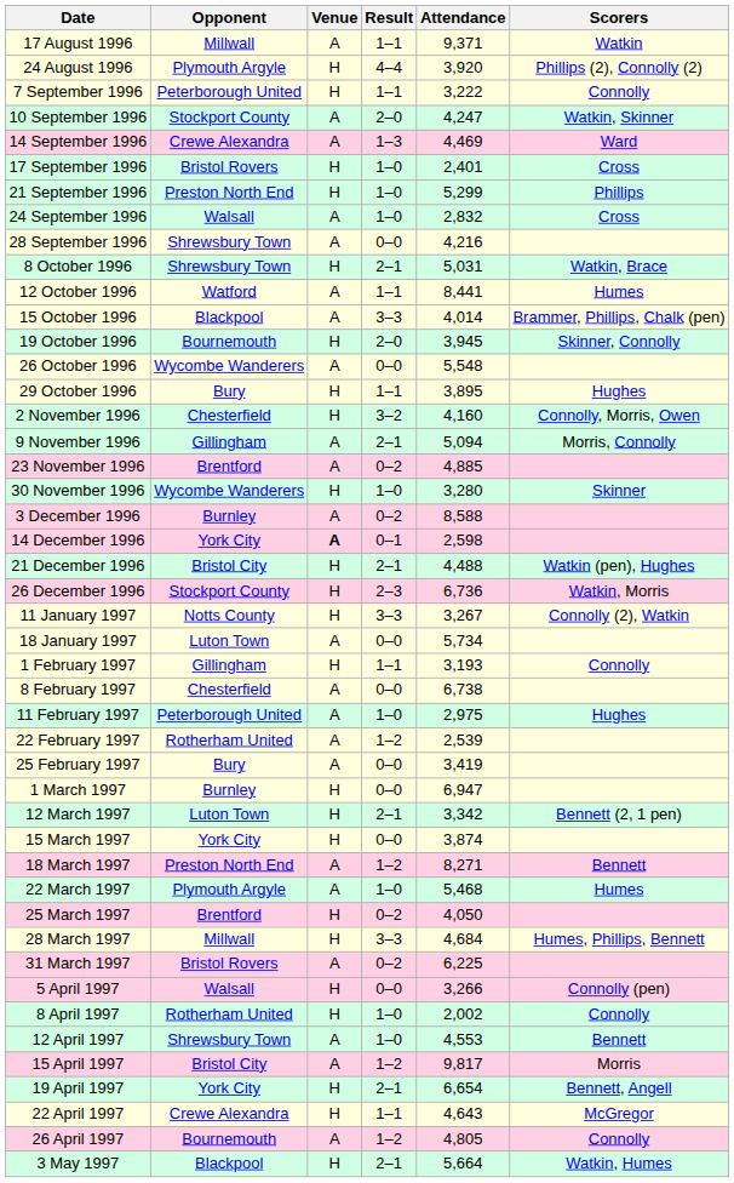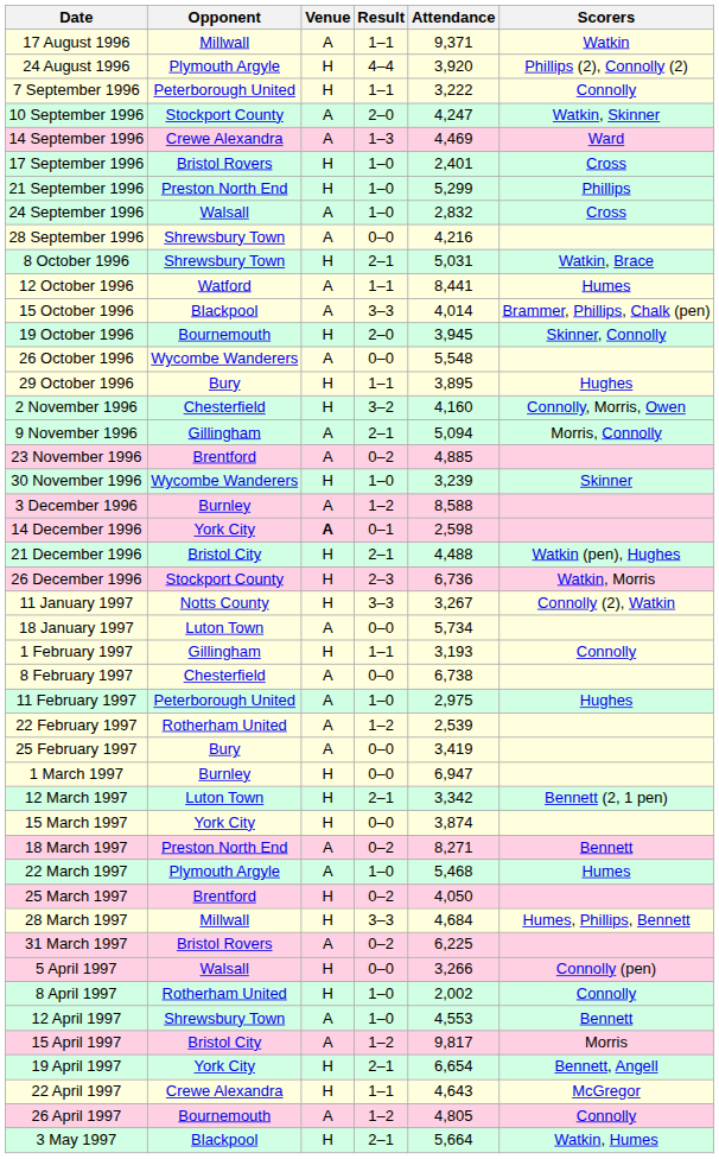30 November 1996 | Attendance: 3,280 -> 3,239
3 December 1996 | Result: 0–2 -> 1–2
18 March 1997 | Result: 1–2 -> 0–2
